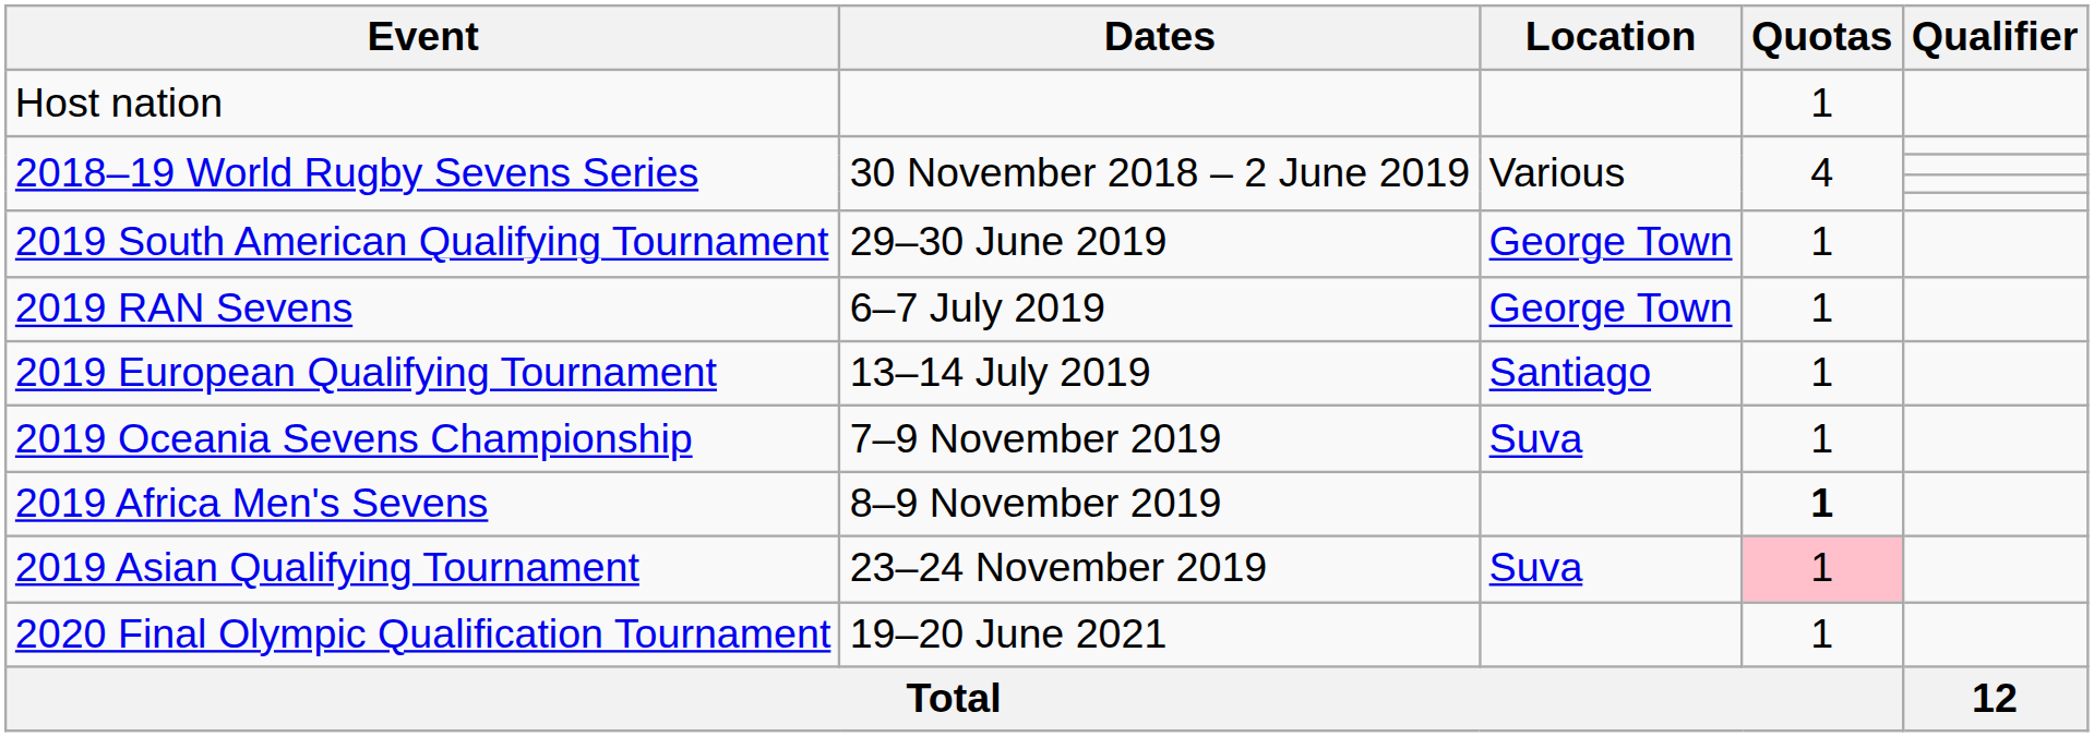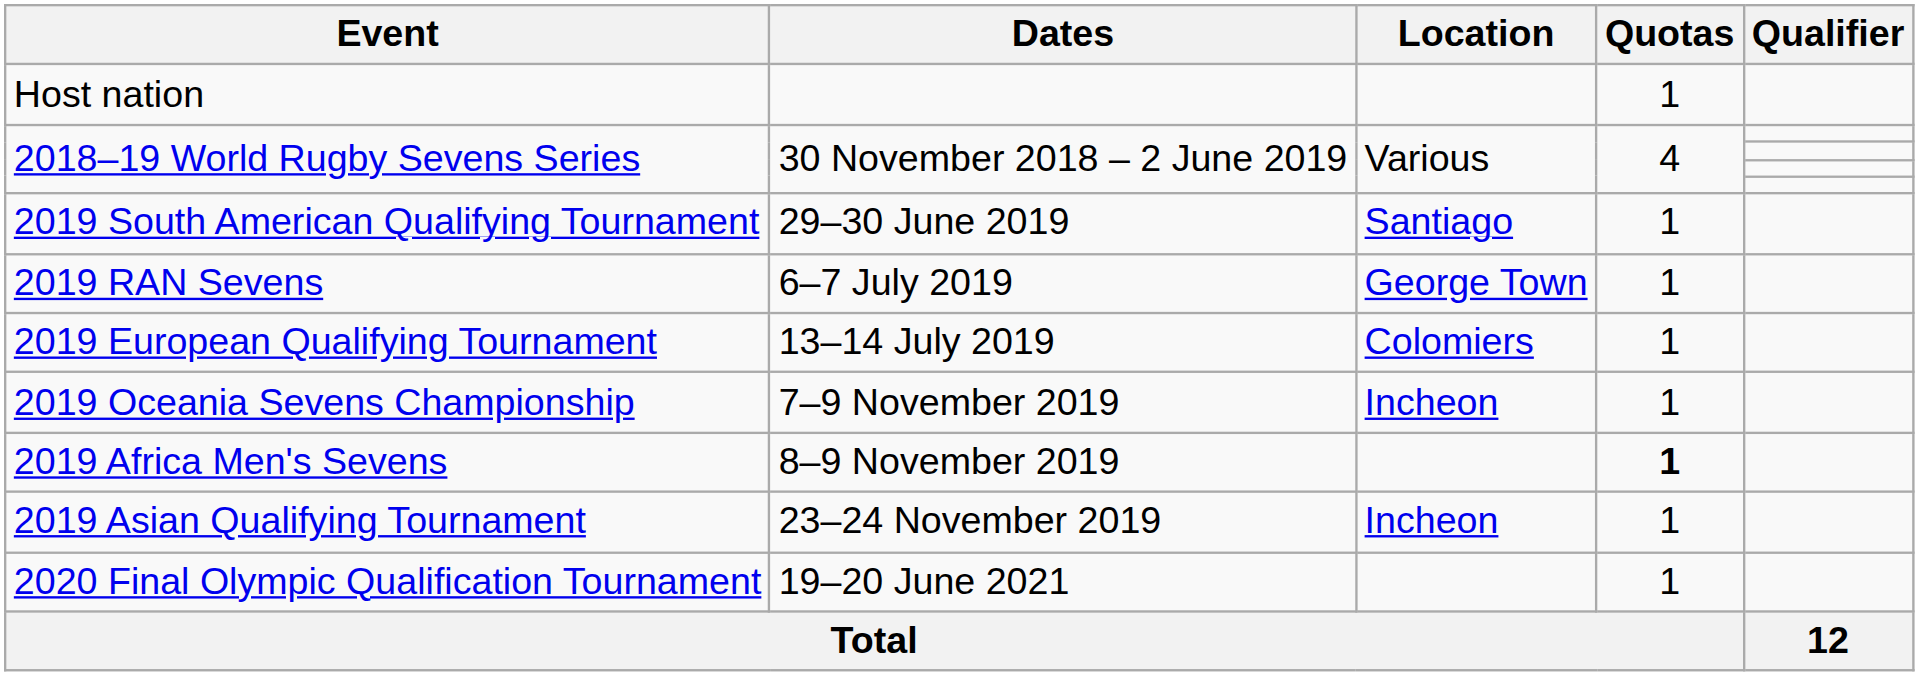2019 South American Qualifying Tournament | Location: George Town -> Santiago
2019 European Qualifying Tournament | Location: Santiago -> Colomiers
2019 Oceania Sevens Championship | Location: Suva -> Incheon
2019 Asian Qualifying Tournament | Location: Suva -> Incheon
2019 Asian Qualifying Tournament | Quotas: pink background -> no background
